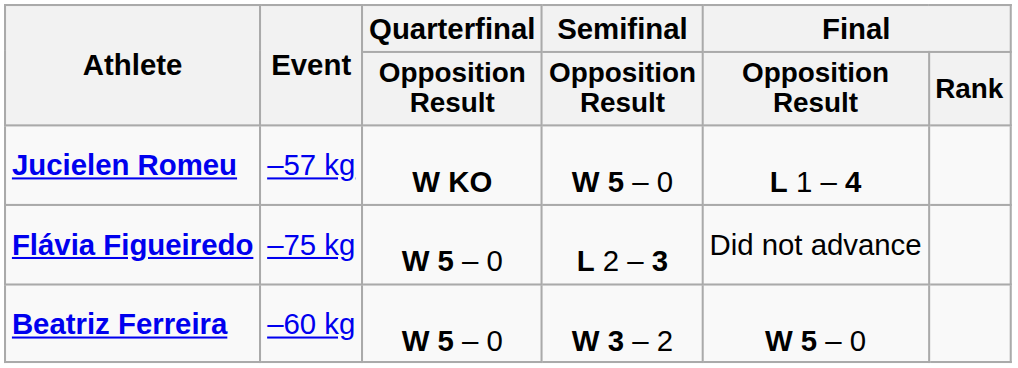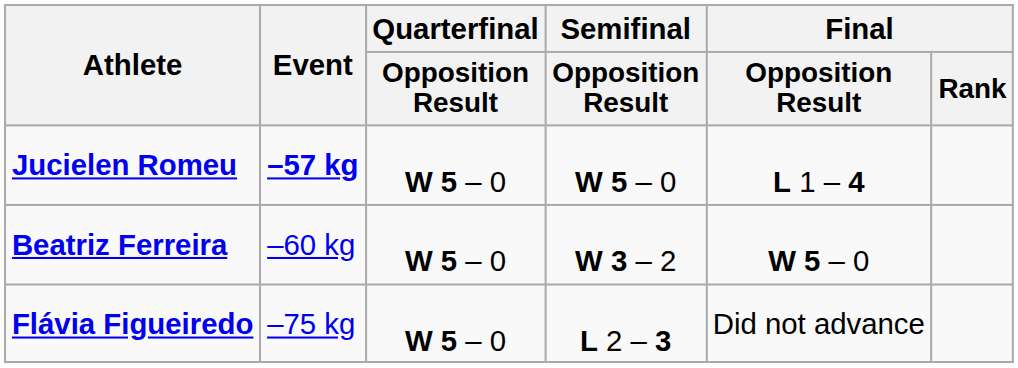Jucielen Romeu | Event: normal -> bold
Jucielen Romeu | Quarterfinal / Opposition Result: W KO -> W 5 – 0
rows swapped: Beatriz Ferreira <-> Flávia Figueiredo
